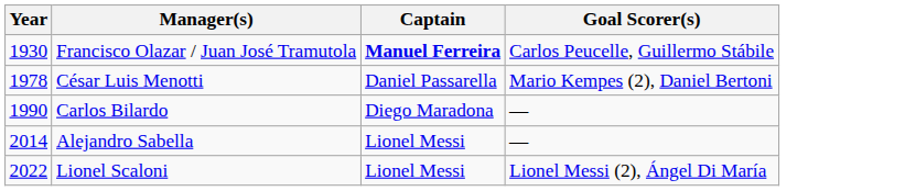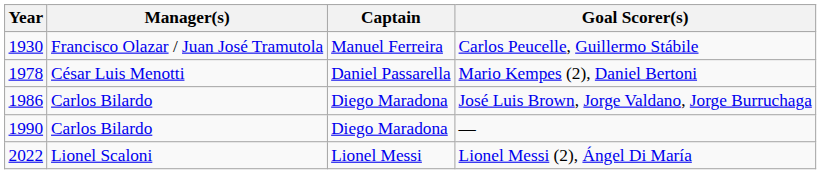1930 | Captain: bold -> normal
+ row: 1986 | Carlos Bilardo | Diego Maradona | José Luis Brown, Jorge Valdano, Jorge Burruchaga
- row: 2014 | Alejandro Sabella | Lionel Messi | —
